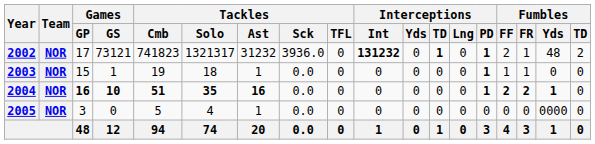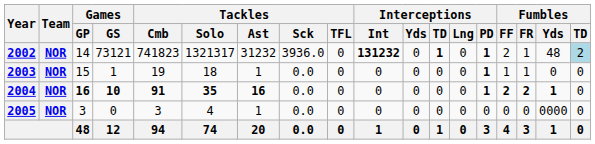2002 | Games / GP: 17 -> 14
2002 | Fumbles / TD: no background -> lightblue background
2004 | Tackles / Cmb: 51 -> 91
2005 | Tackles / Cmb: 5 -> 3
